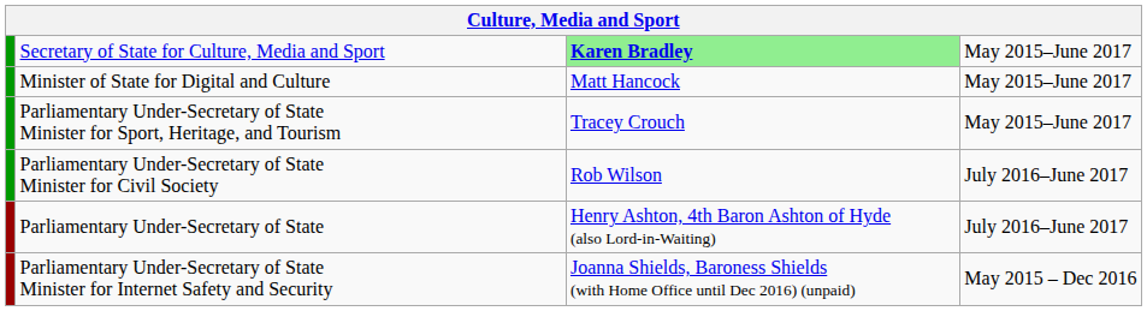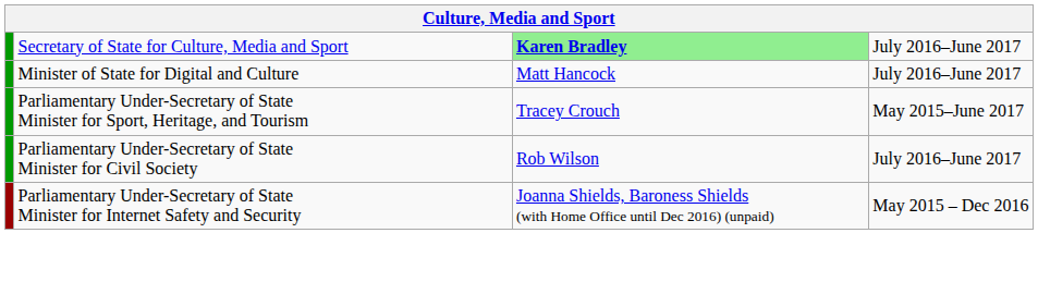Secretary of State for Culture, Media and Sport | column 4: May 2015–June 2017 -> July 2016–June 2017
Minister of State for Digital and Culture | column 4: May 2015–June 2017 -> July 2016–June 2017
- row: Parliamentary Under-Secretary of State | Henry Ashton, 4th Baron Ashton of Hyde (also Lord-in-Waiting) | July 2016–June 2017
